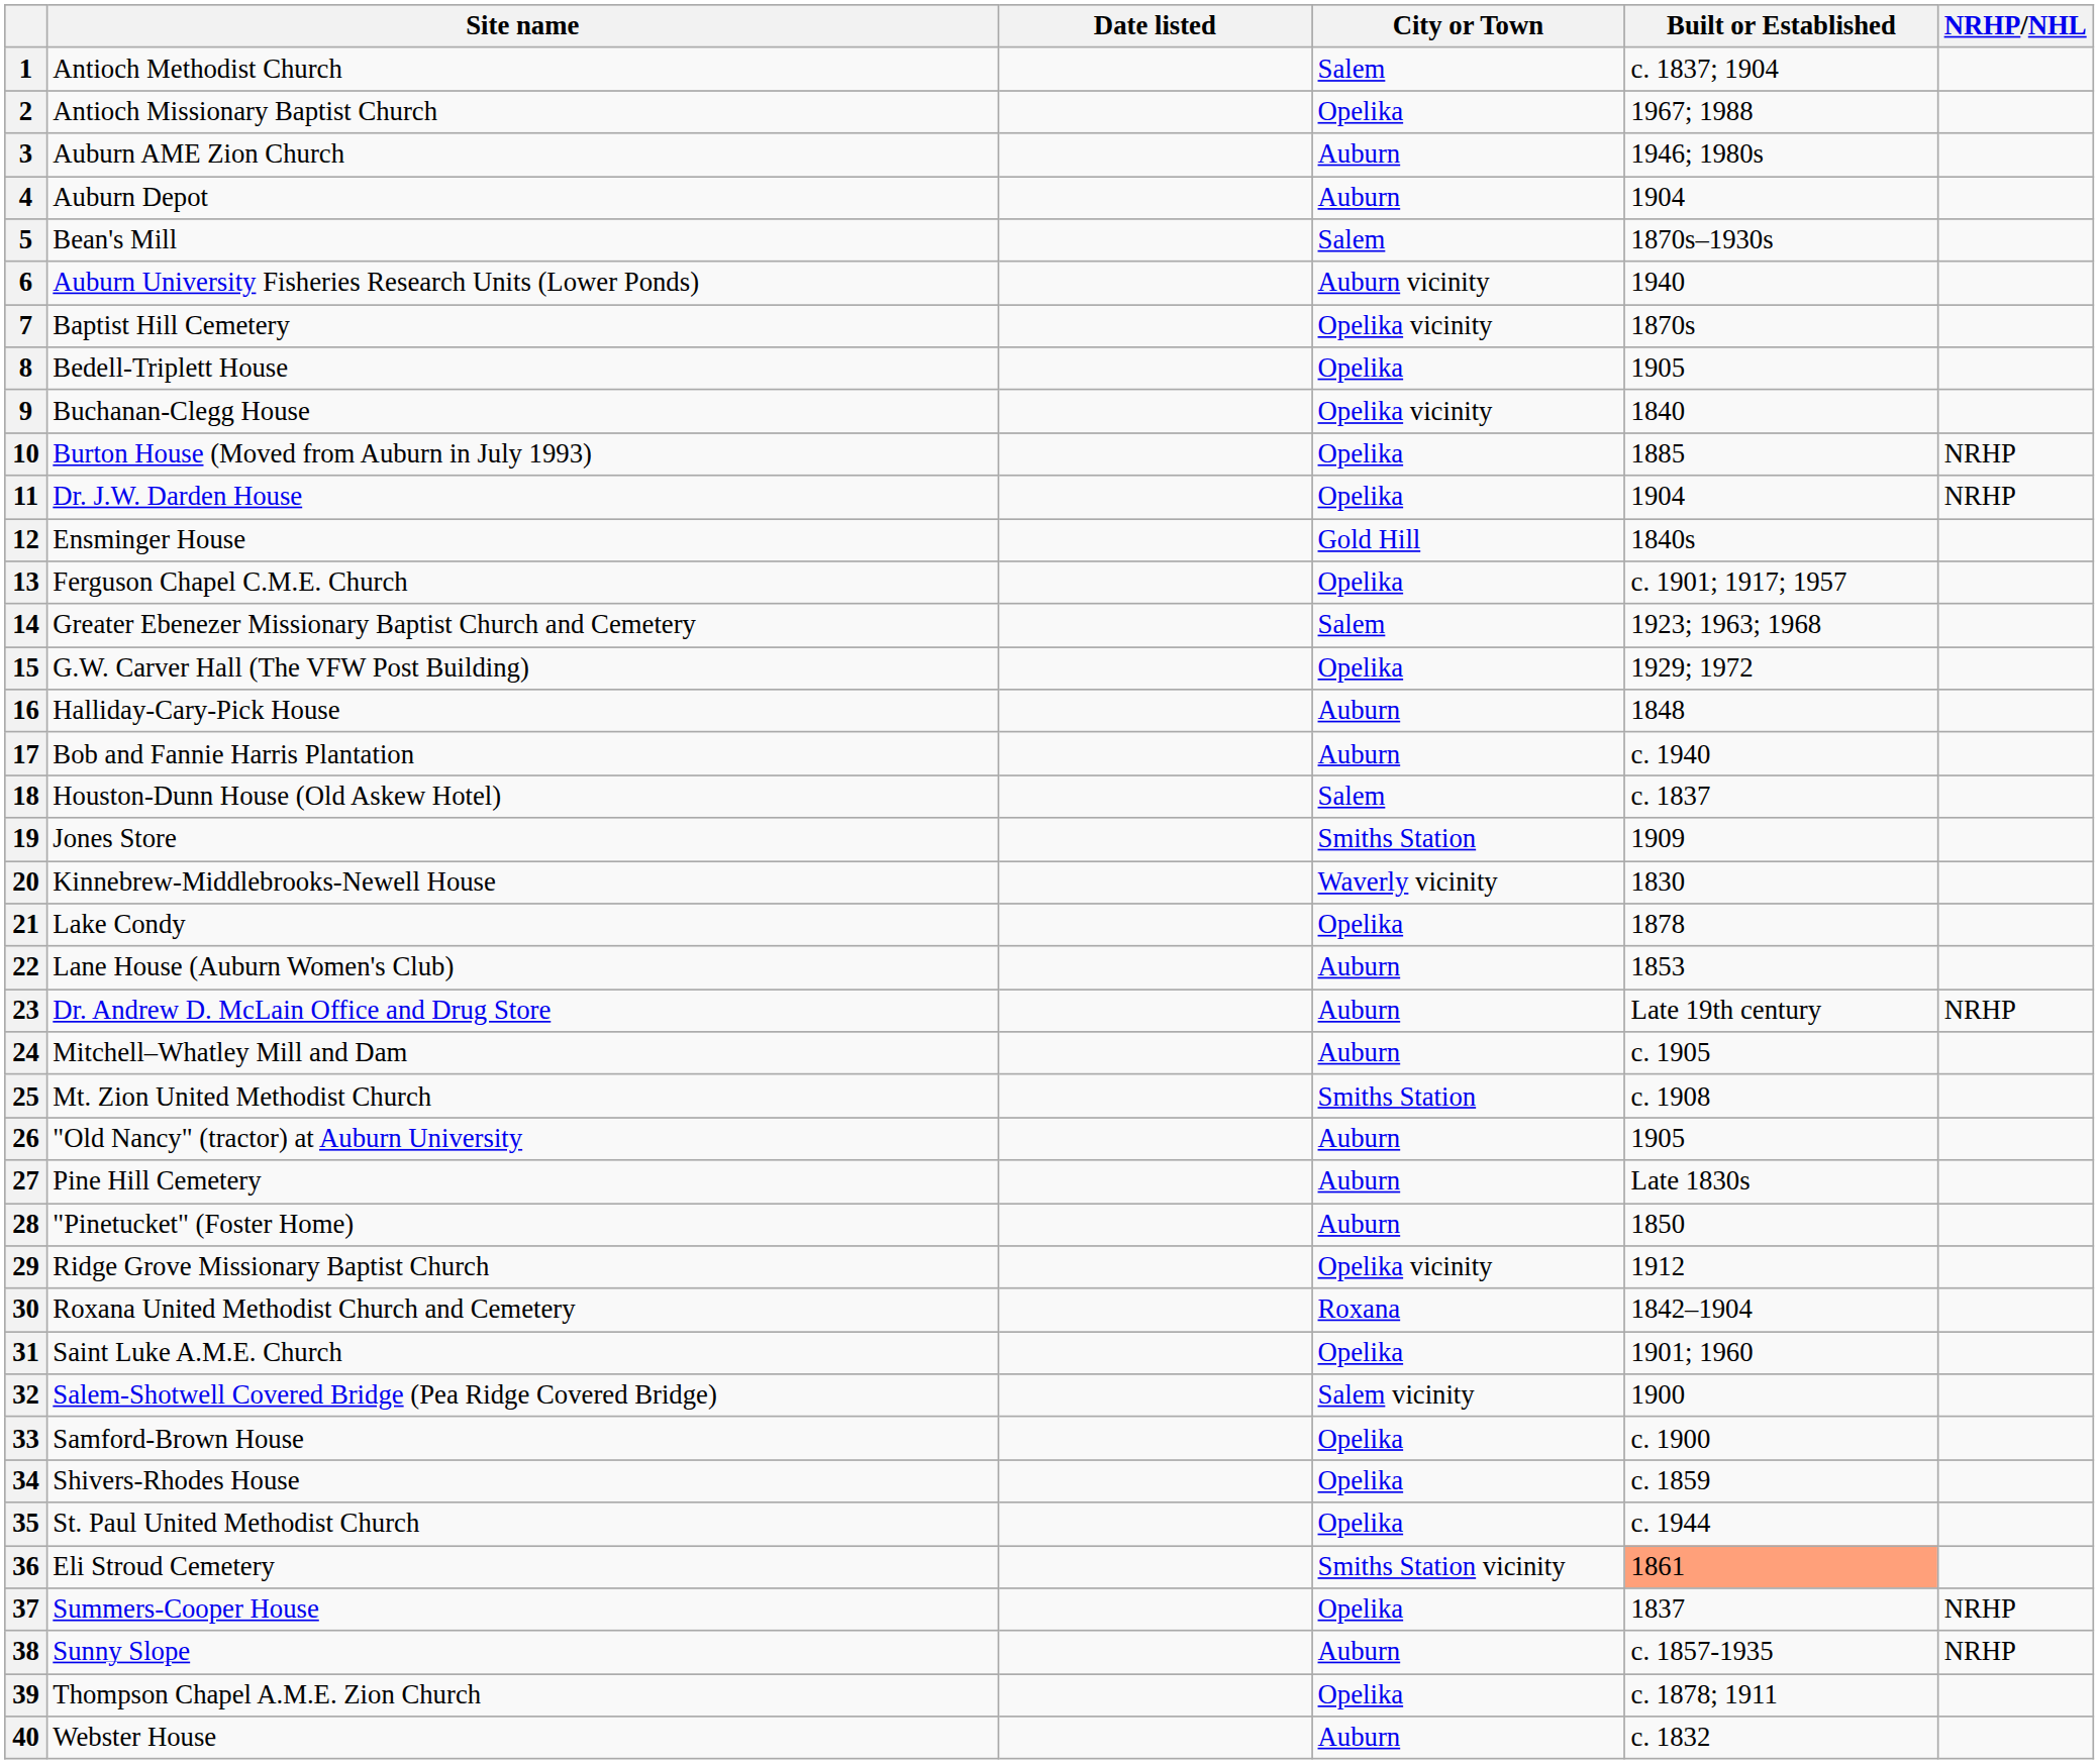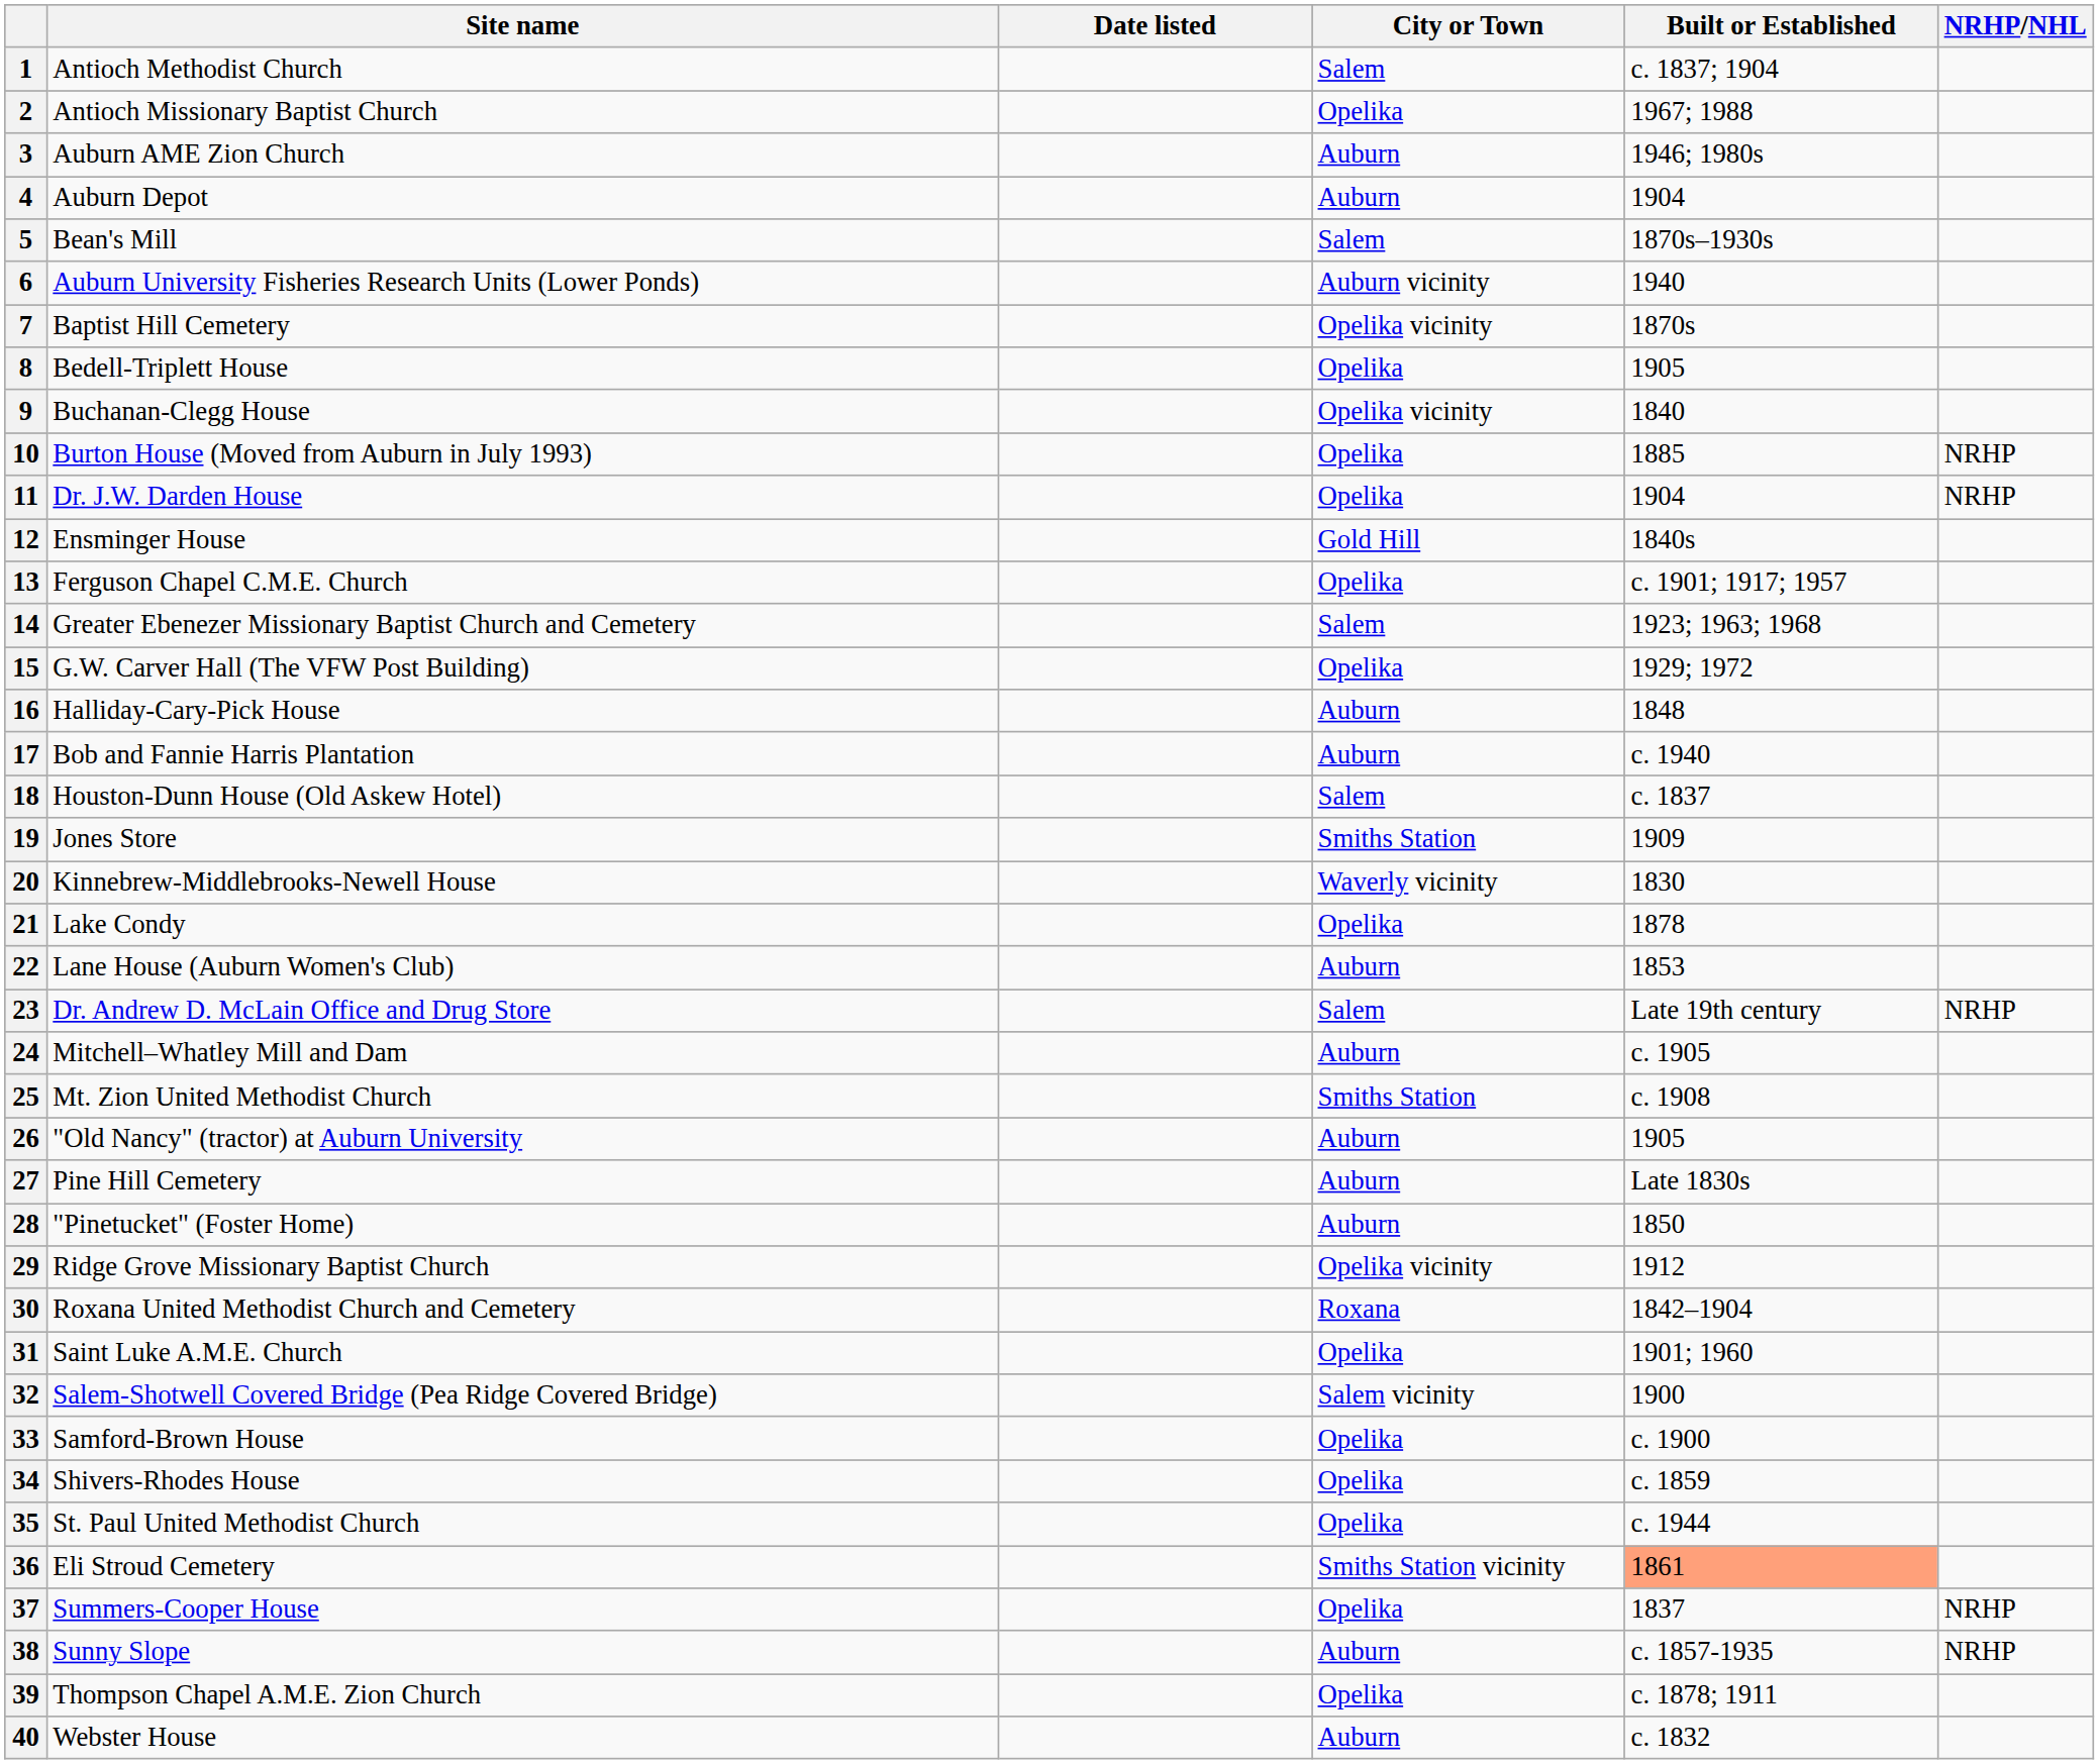23 | City or Town: Auburn -> Salem
